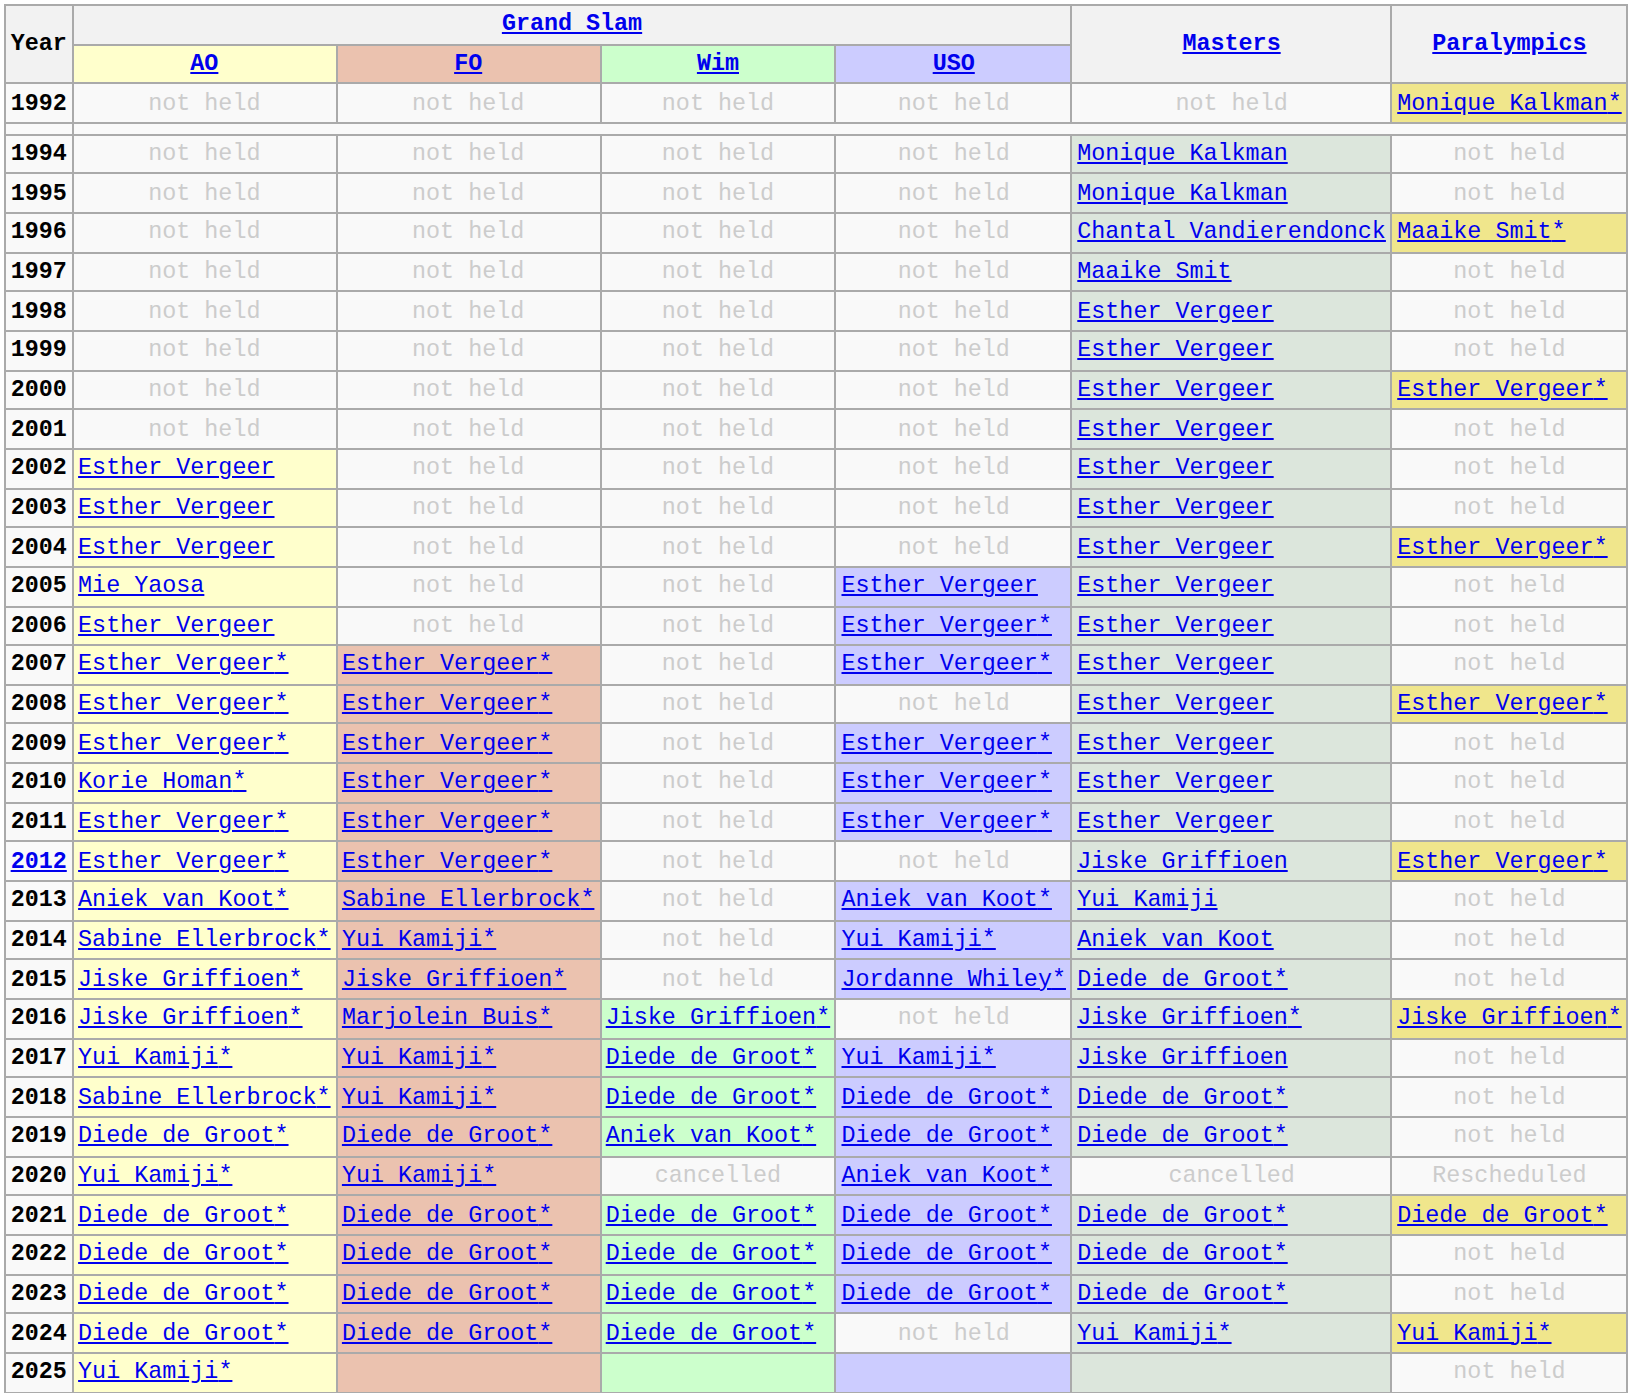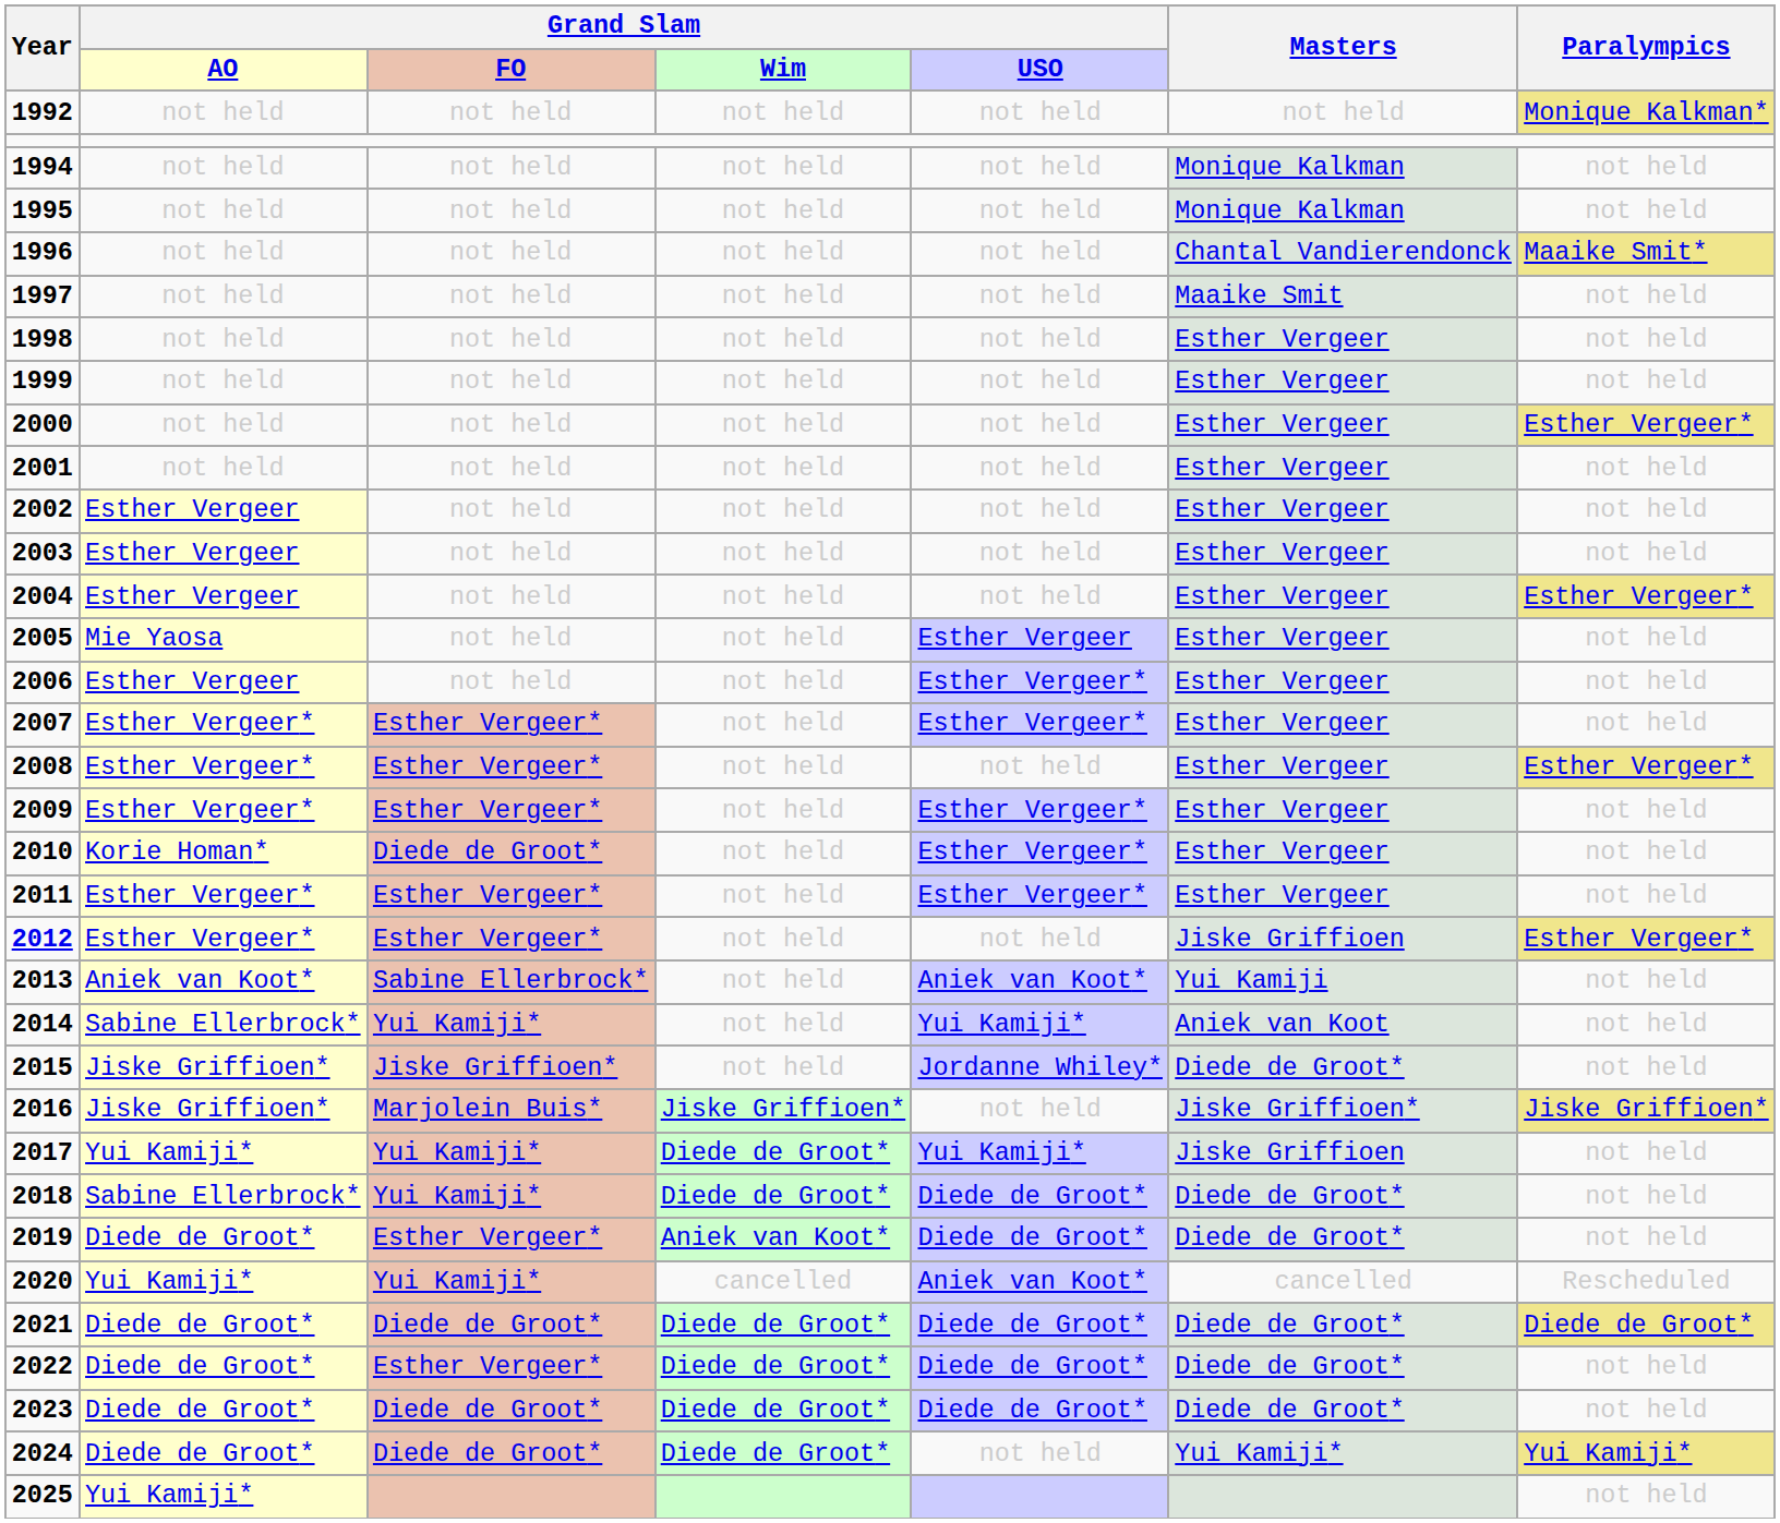2010 | Grand Slam / FO: Esther Vergeer* -> Diede de Groot*
2019 | Grand Slam / FO: Diede de Groot* -> Esther Vergeer*
2022 | Grand Slam / FO: Diede de Groot* -> Esther Vergeer*
